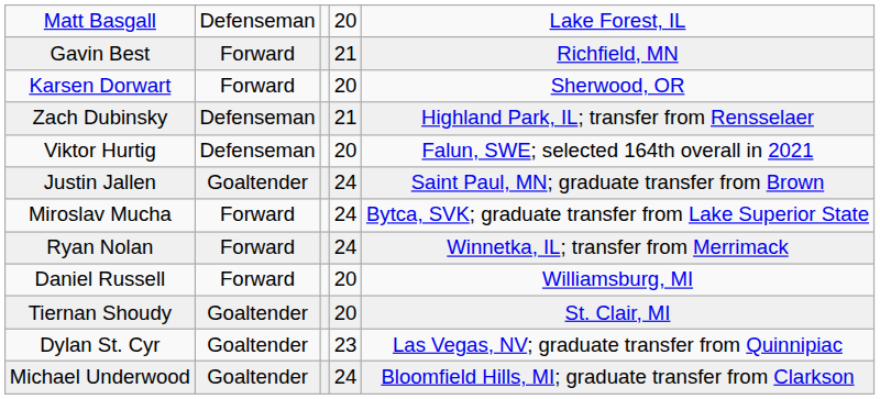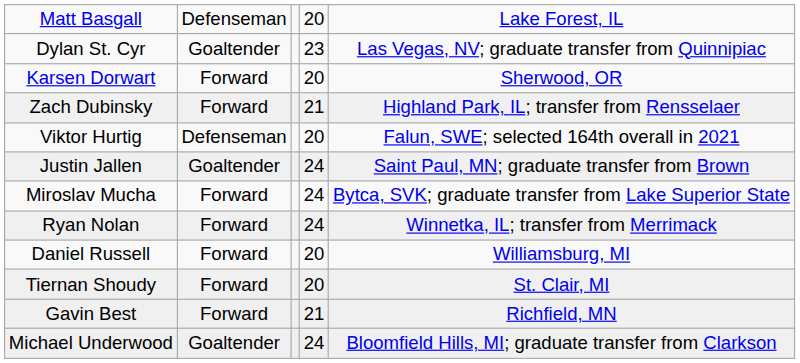rows swapped: Gavin Best <-> Dylan St. Cyr
Zach Dubinsky | column 2: Defenseman -> Forward
Tiernan Shoudy | column 2: Goaltender -> Forward
